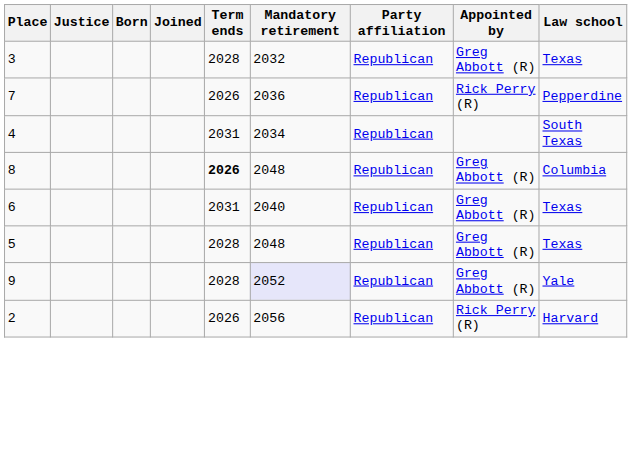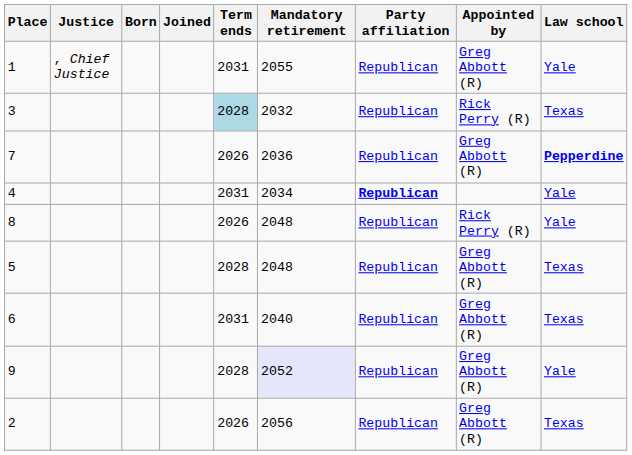+ row: 1 | , Chief Justice | 2031 | 2055 | Republican | Greg Abbott (R) | Yale
3 | Term ends: no background -> lightblue background
3 | Appointed by: Greg Abbott (R) -> Rick Perry (R)
7 | Appointed by: Rick Perry (R) -> Greg Abbott (R)
7 | Law school: normal -> bold
4 | Party affiliation: normal -> bold
4 | Law school: South Texas -> Yale
8 | Term ends: bold -> normal
8 | Appointed by: Greg Abbott (R) -> Rick Perry (R)
8 | Law school: Columbia -> Yale
rows swapped: 6 <-> 5
2 | Appointed by: Rick Perry (R) -> Greg Abbott (R)
2 | Law school: Harvard -> Texas
